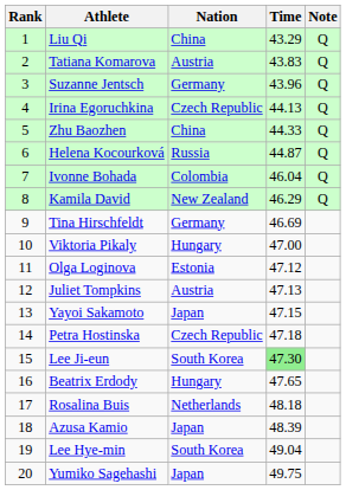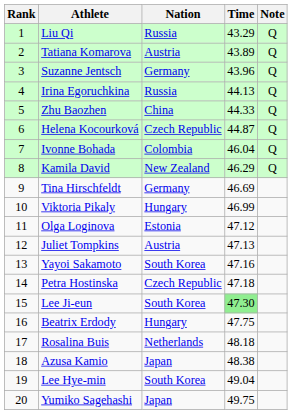Liu Qi | Nation: China -> Russia
Tatiana Komarova | Time: 43.83 -> 43.89
Irina Egoruchkina | Nation: Czech Republic -> Russia
Helena Kocourková | Nation: Russia -> Czech Republic
Viktoria Pikaly | Time: 47.00 -> 46.99
Yayoi Sakamoto | Nation: Japan -> South Korea
Yayoi Sakamoto | Time: 47.15 -> 47.16
Beatrix Erdody | Time: 47.65 -> 47.75
Azusa Kamio | Time: 48.39 -> 48.38
